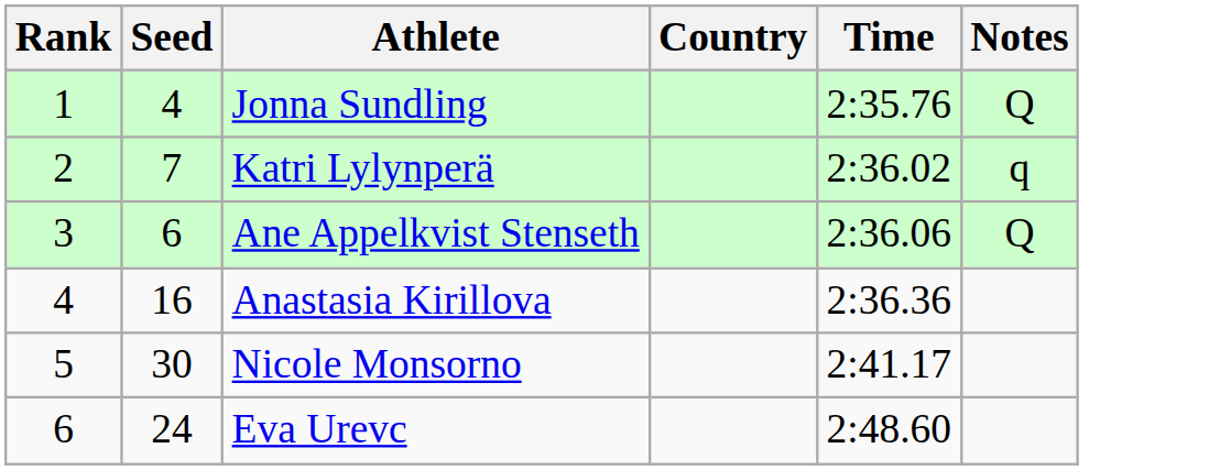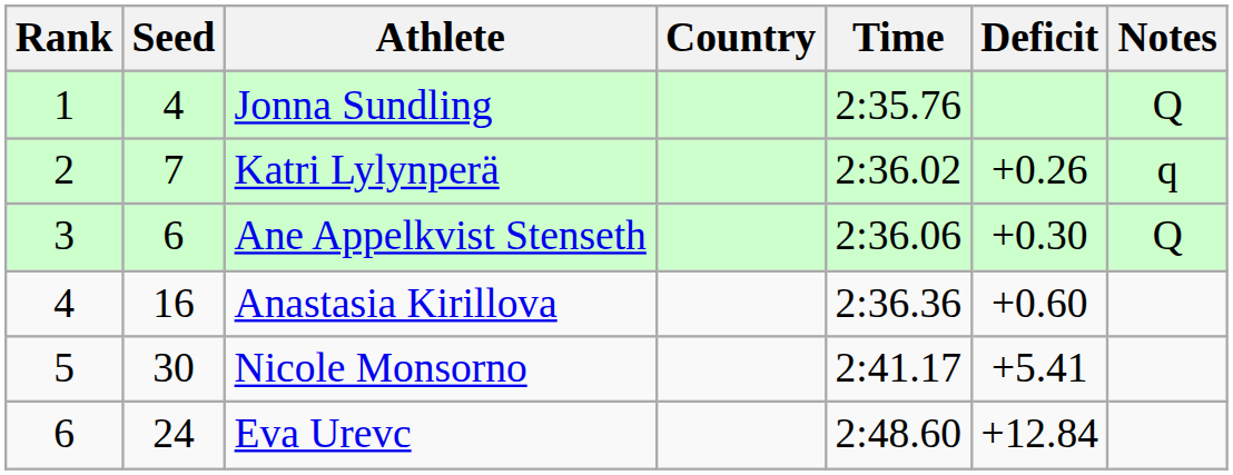+ column: Deficit | +0.26 | +0.30 | +0.60 | +5.41 | +12.84
